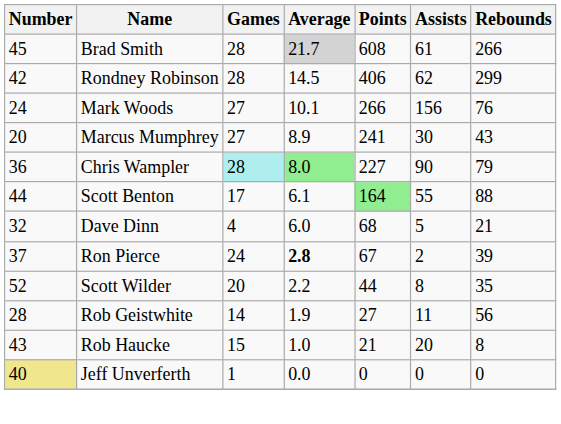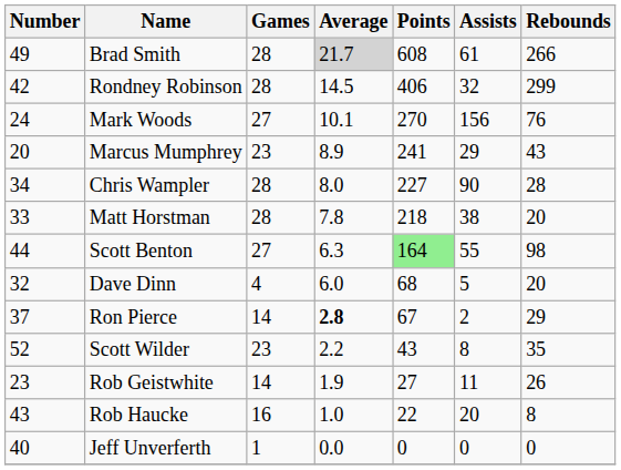Brad Smith | Number: 45 -> 49
Rondney Robinson | Assists: 62 -> 32
Mark Woods | Points: 266 -> 270
Marcus Mumphrey | Games: 27 -> 23
Marcus Mumphrey | Assists: 30 -> 29
Chris Wampler | Number: 36 -> 34
Chris Wampler | Games: paleturquoise background -> no background
Chris Wampler | Average: lightgreen background -> no background
Chris Wampler | Rebounds: 79 -> 28
+ row: 33 | Matt Horstman | 28 | 7.8 | 218 | 38 | 20
Scott Benton | Games: 17 -> 27
Scott Benton | Average: 6.1 -> 6.3
Scott Benton | Rebounds: 88 -> 98
Dave Dinn | Rebounds: 21 -> 20
Ron Pierce | Games: 24 -> 14
Ron Pierce | Rebounds: 39 -> 29
Scott Wilder | Games: 20 -> 23
Scott Wilder | Points: 44 -> 43
Rob Geistwhite | Number: 28 -> 23
Rob Geistwhite | Rebounds: 56 -> 26
Rob Haucke | Games: 15 -> 16
Rob Haucke | Points: 21 -> 22
Jeff Unverferth | Number: khaki background -> no background
